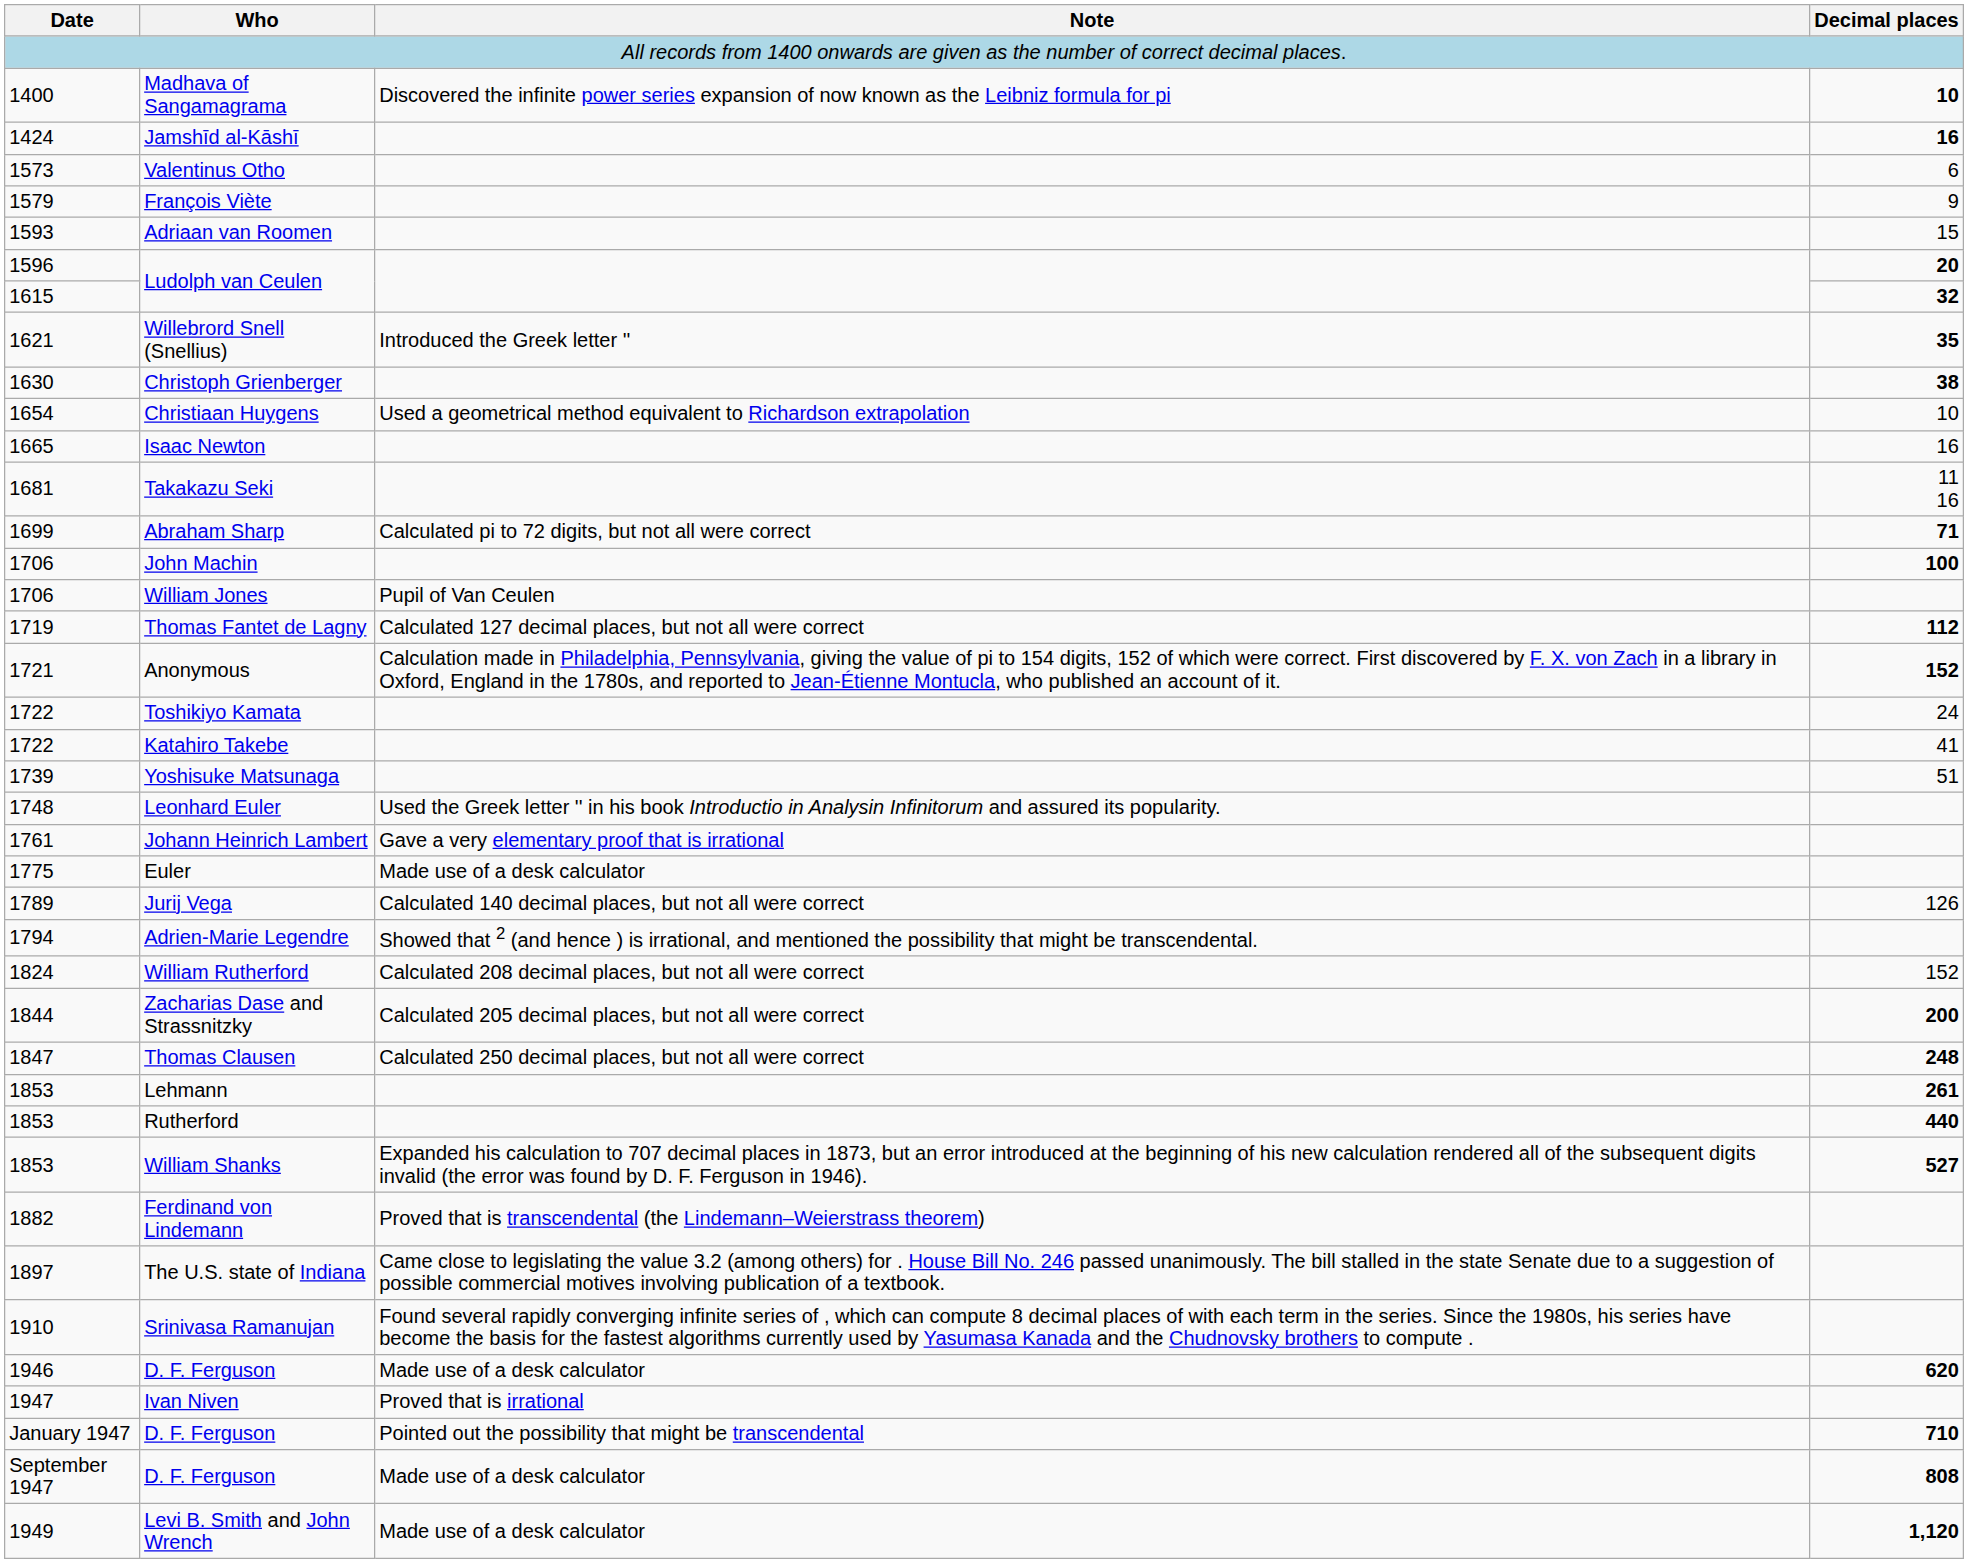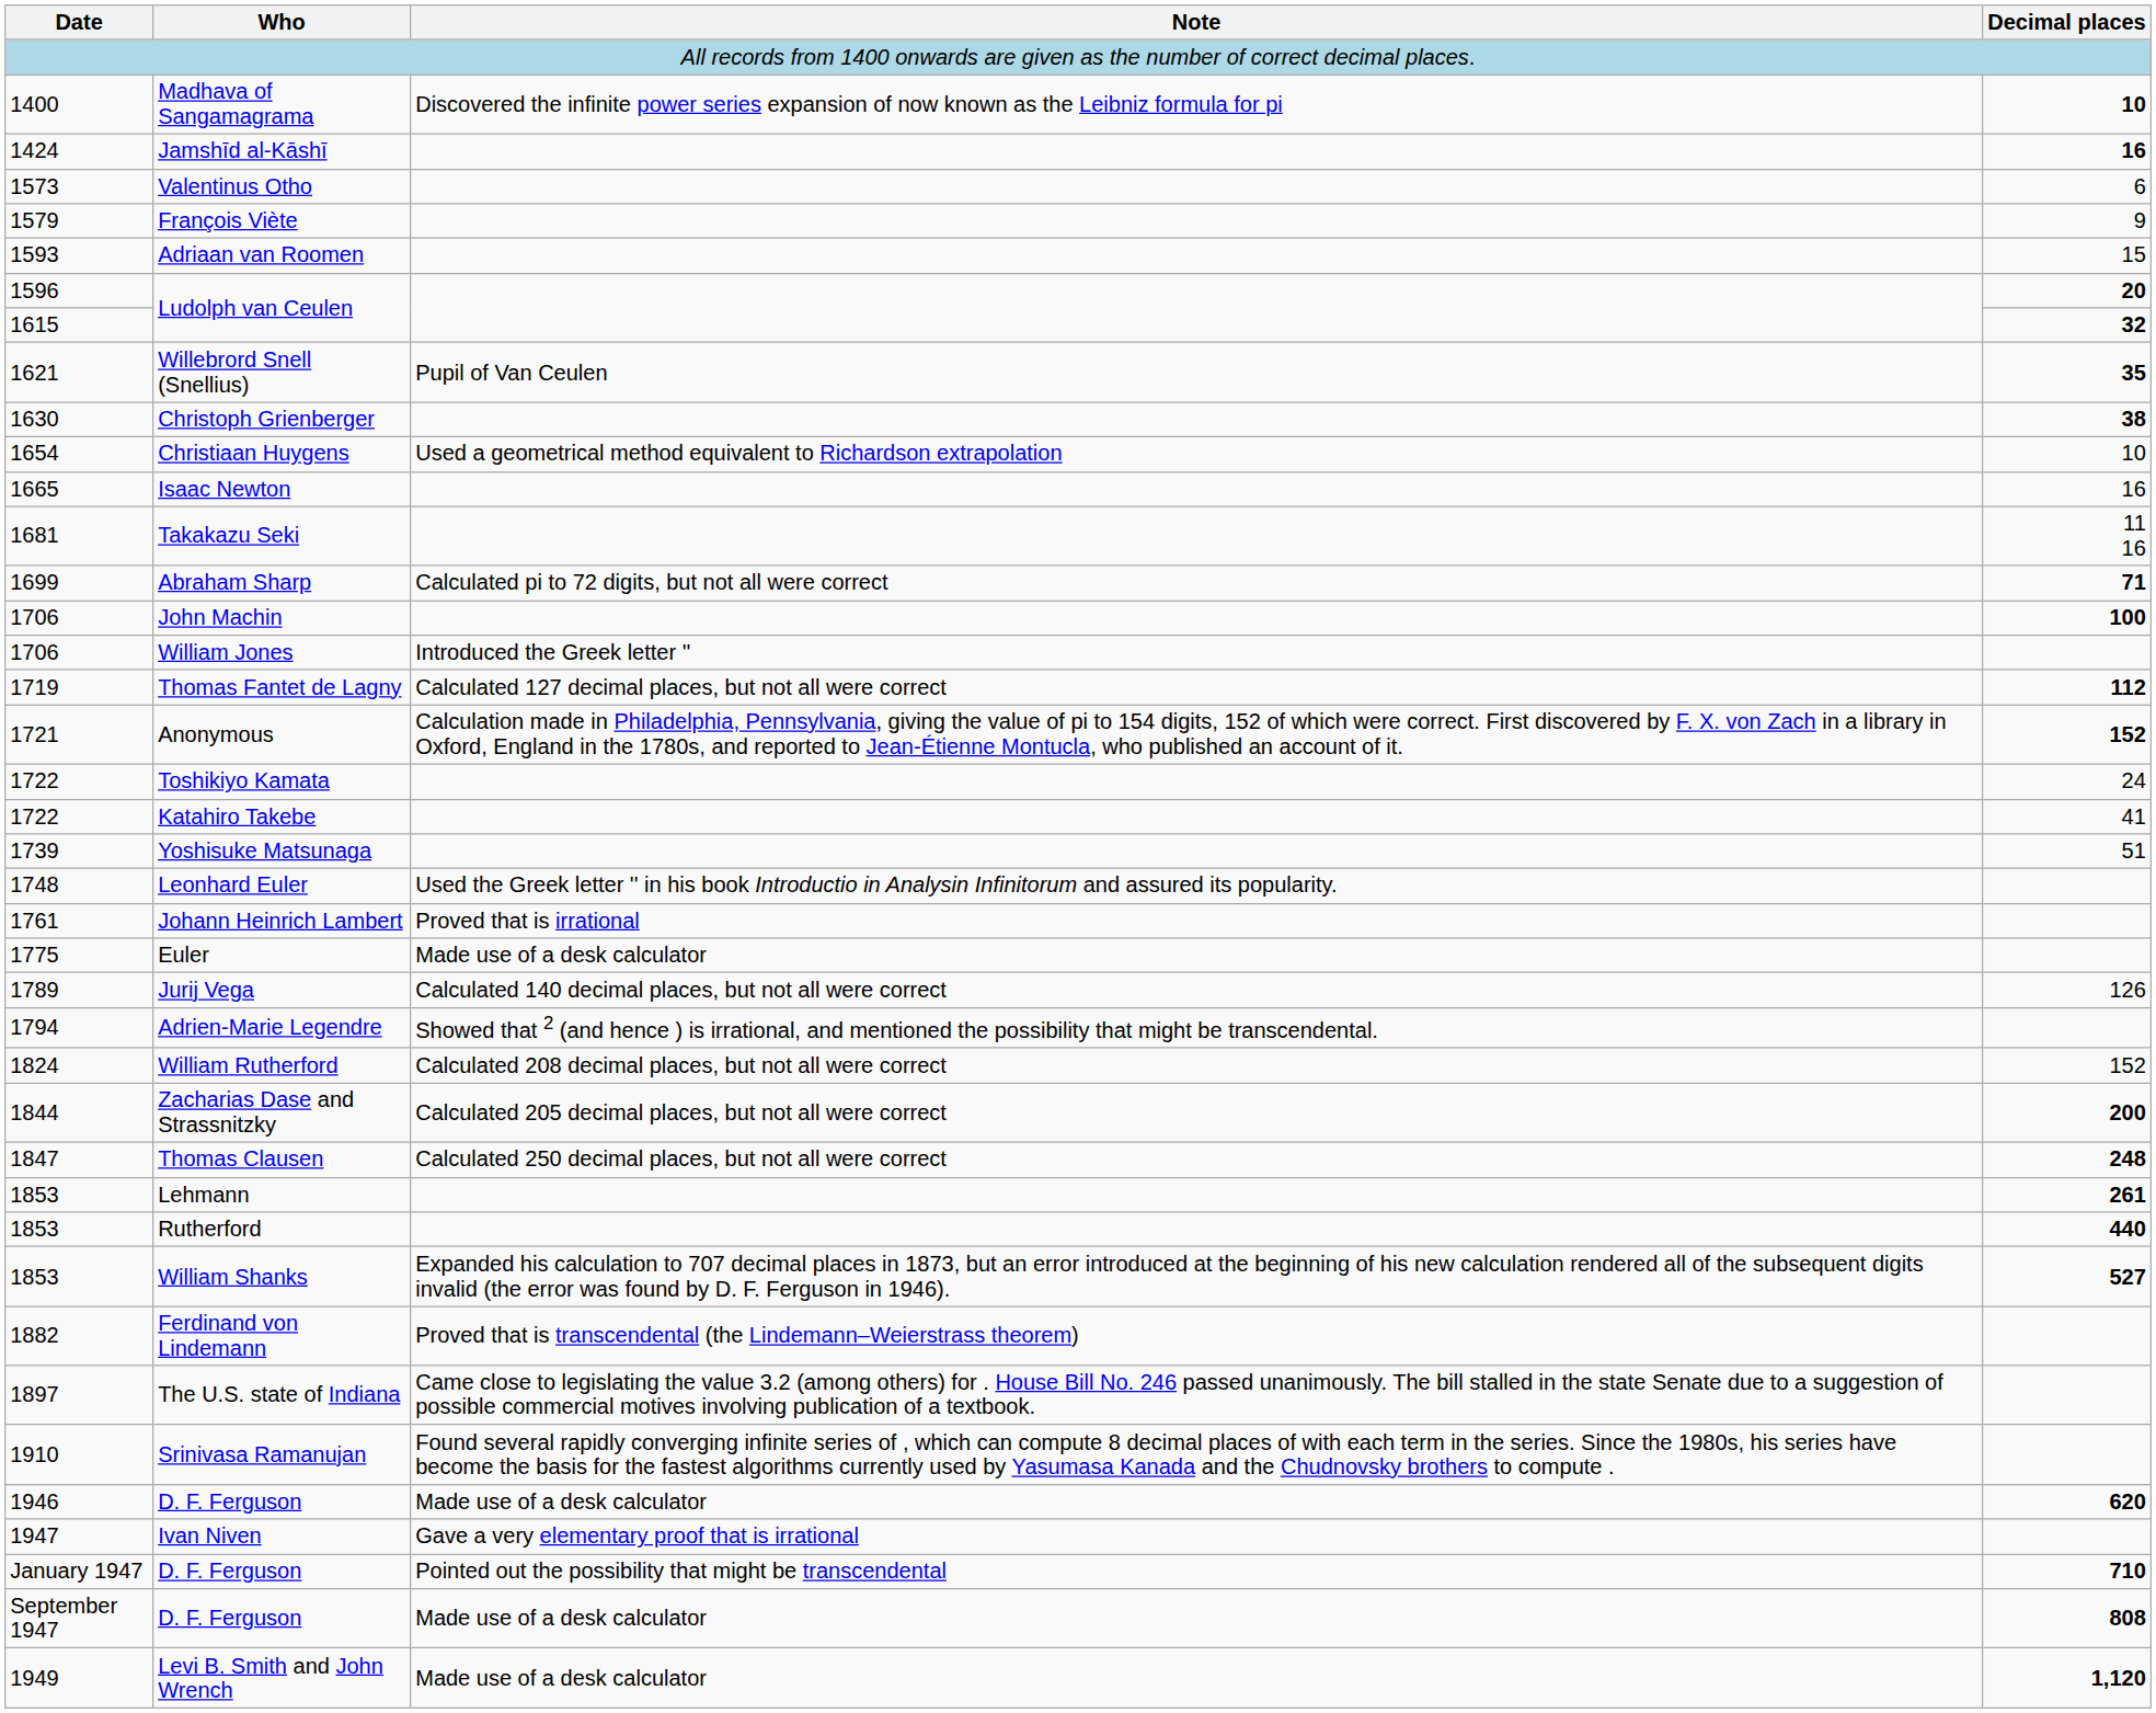Willebrord Snell (Snellius) | Note: Introduced the Greek letter '' -> Pupil of Van Ceulen
William Jones | Note: Pupil of Van Ceulen -> Introduced the Greek letter ''
Johann Heinrich Lambert | Note: Gave a very elementary proof that is irrational -> Proved that is irrational
Ivan Niven | Note: Proved that is irrational -> Gave a very elementary proof that is irrational
